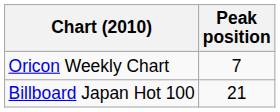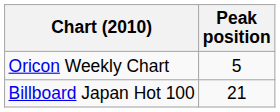Oricon Weekly Chart | Peak position: 7 -> 5
